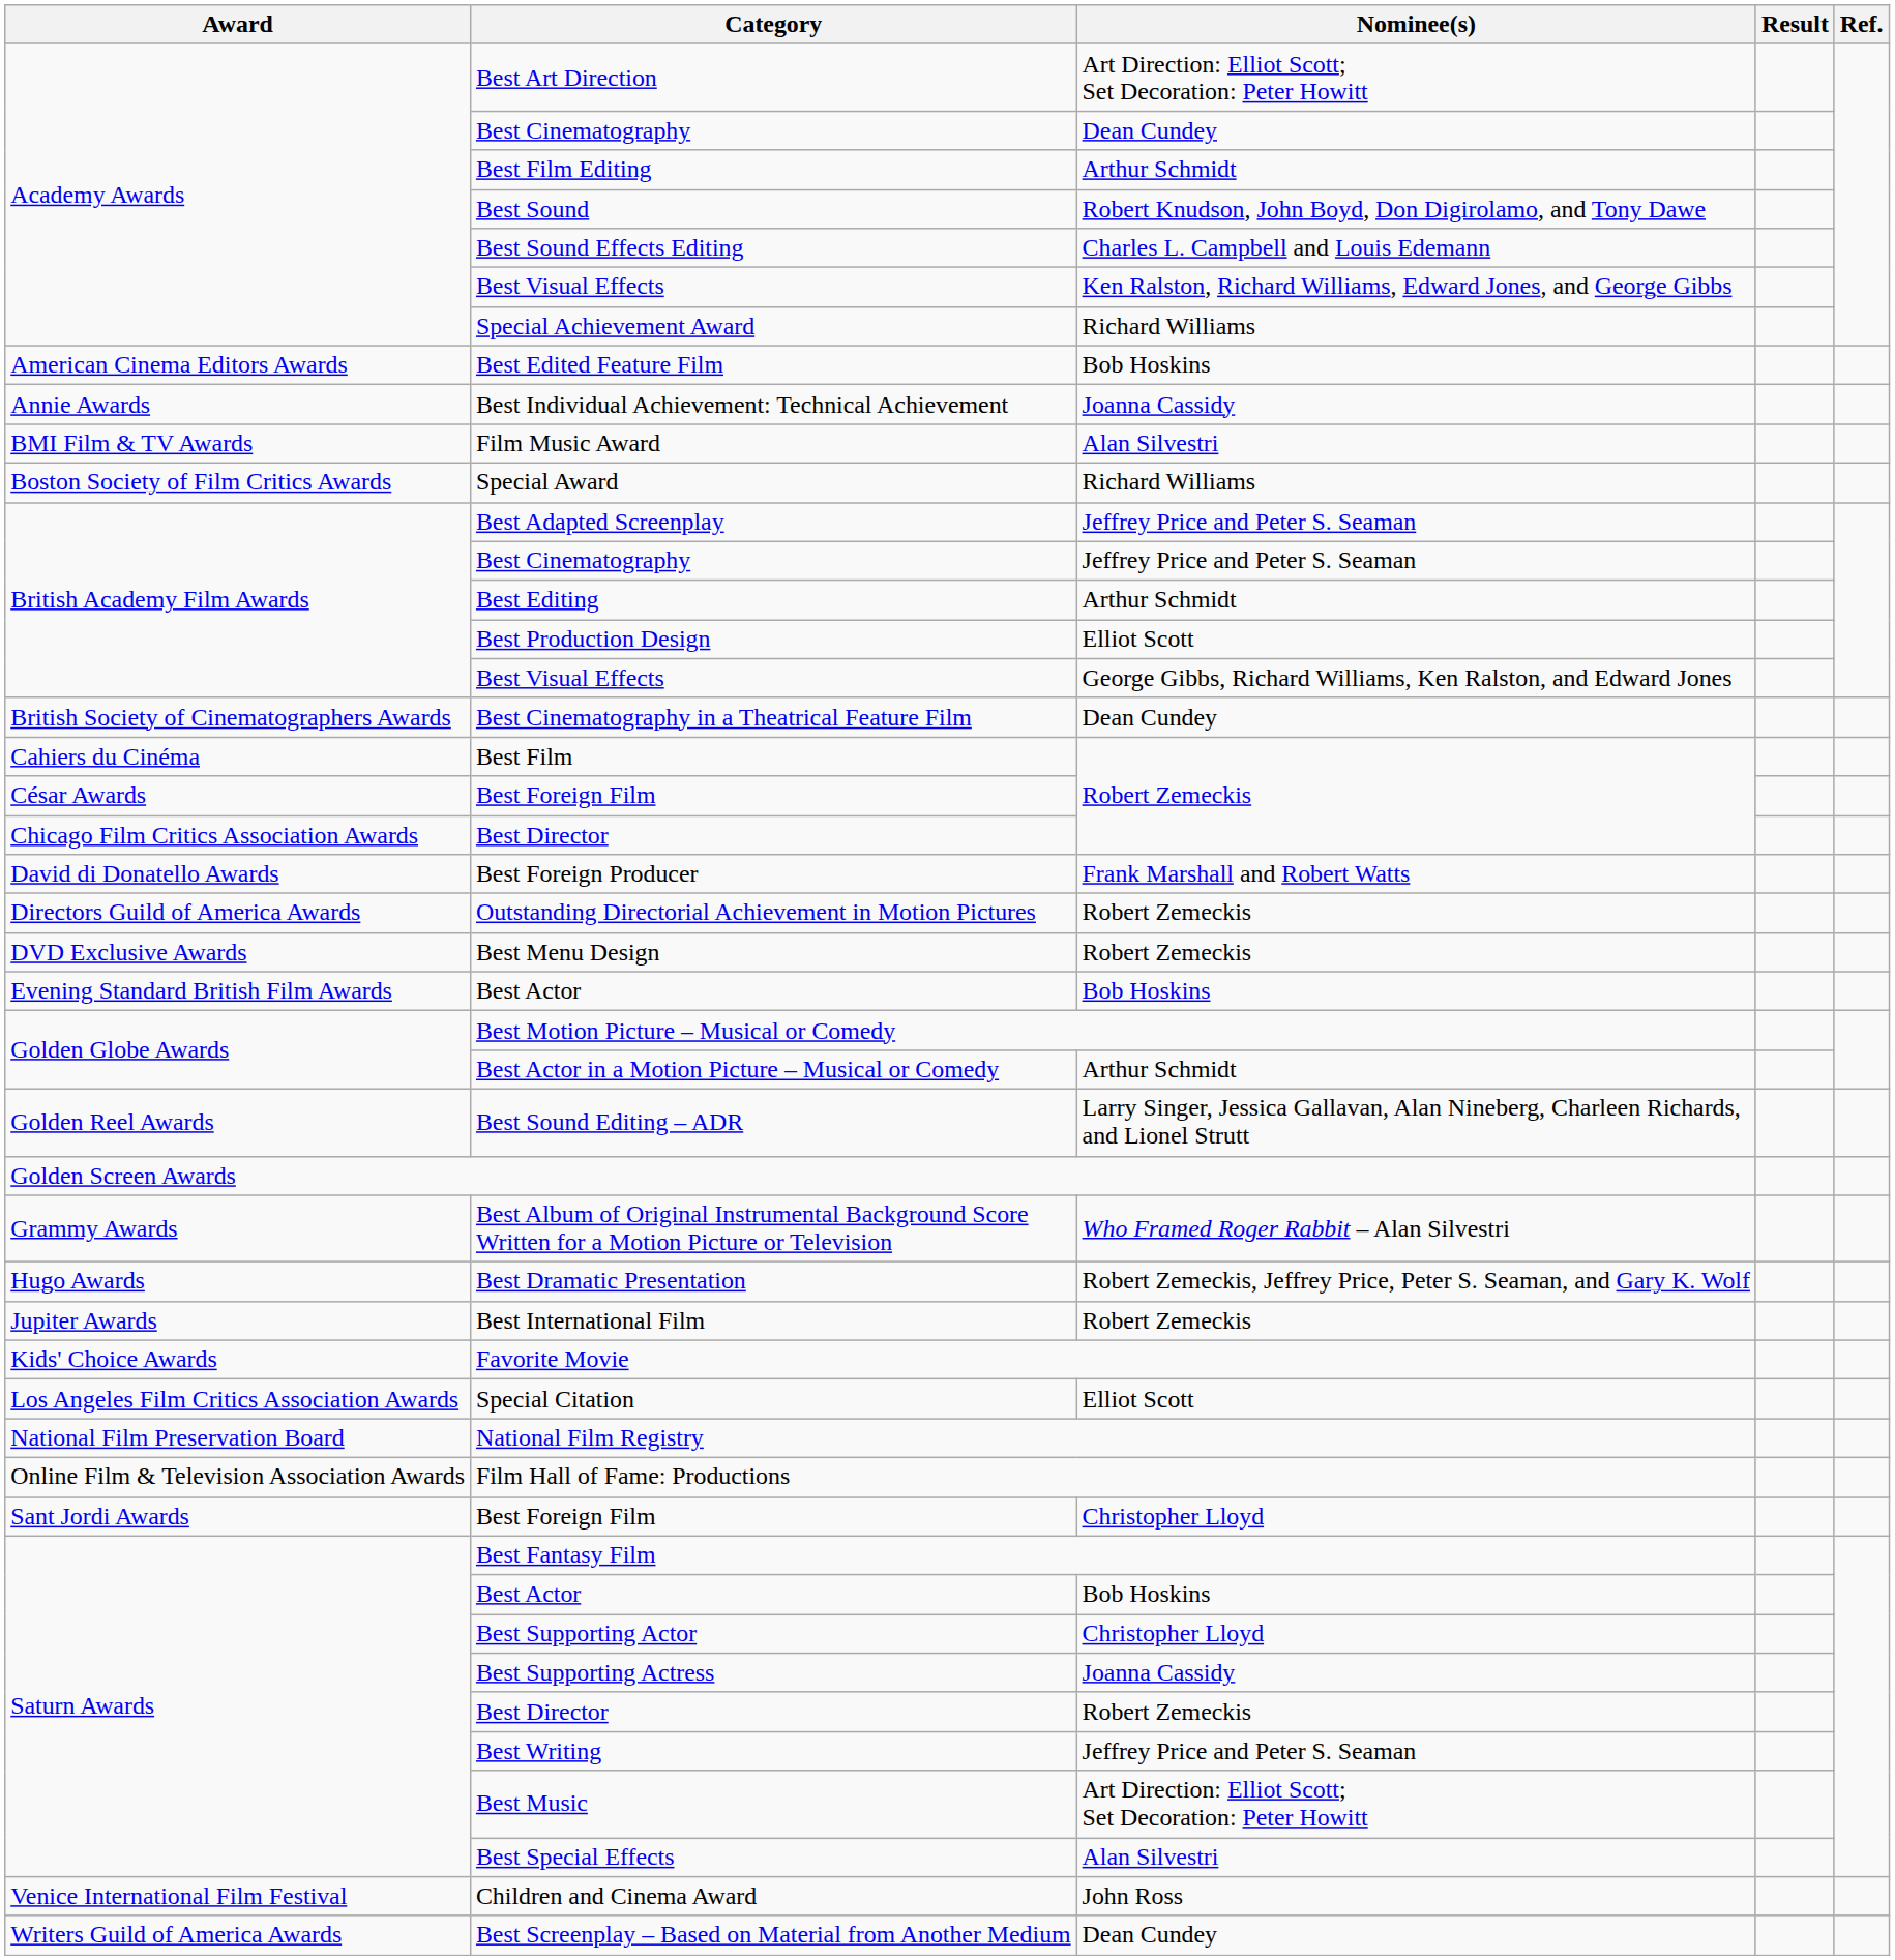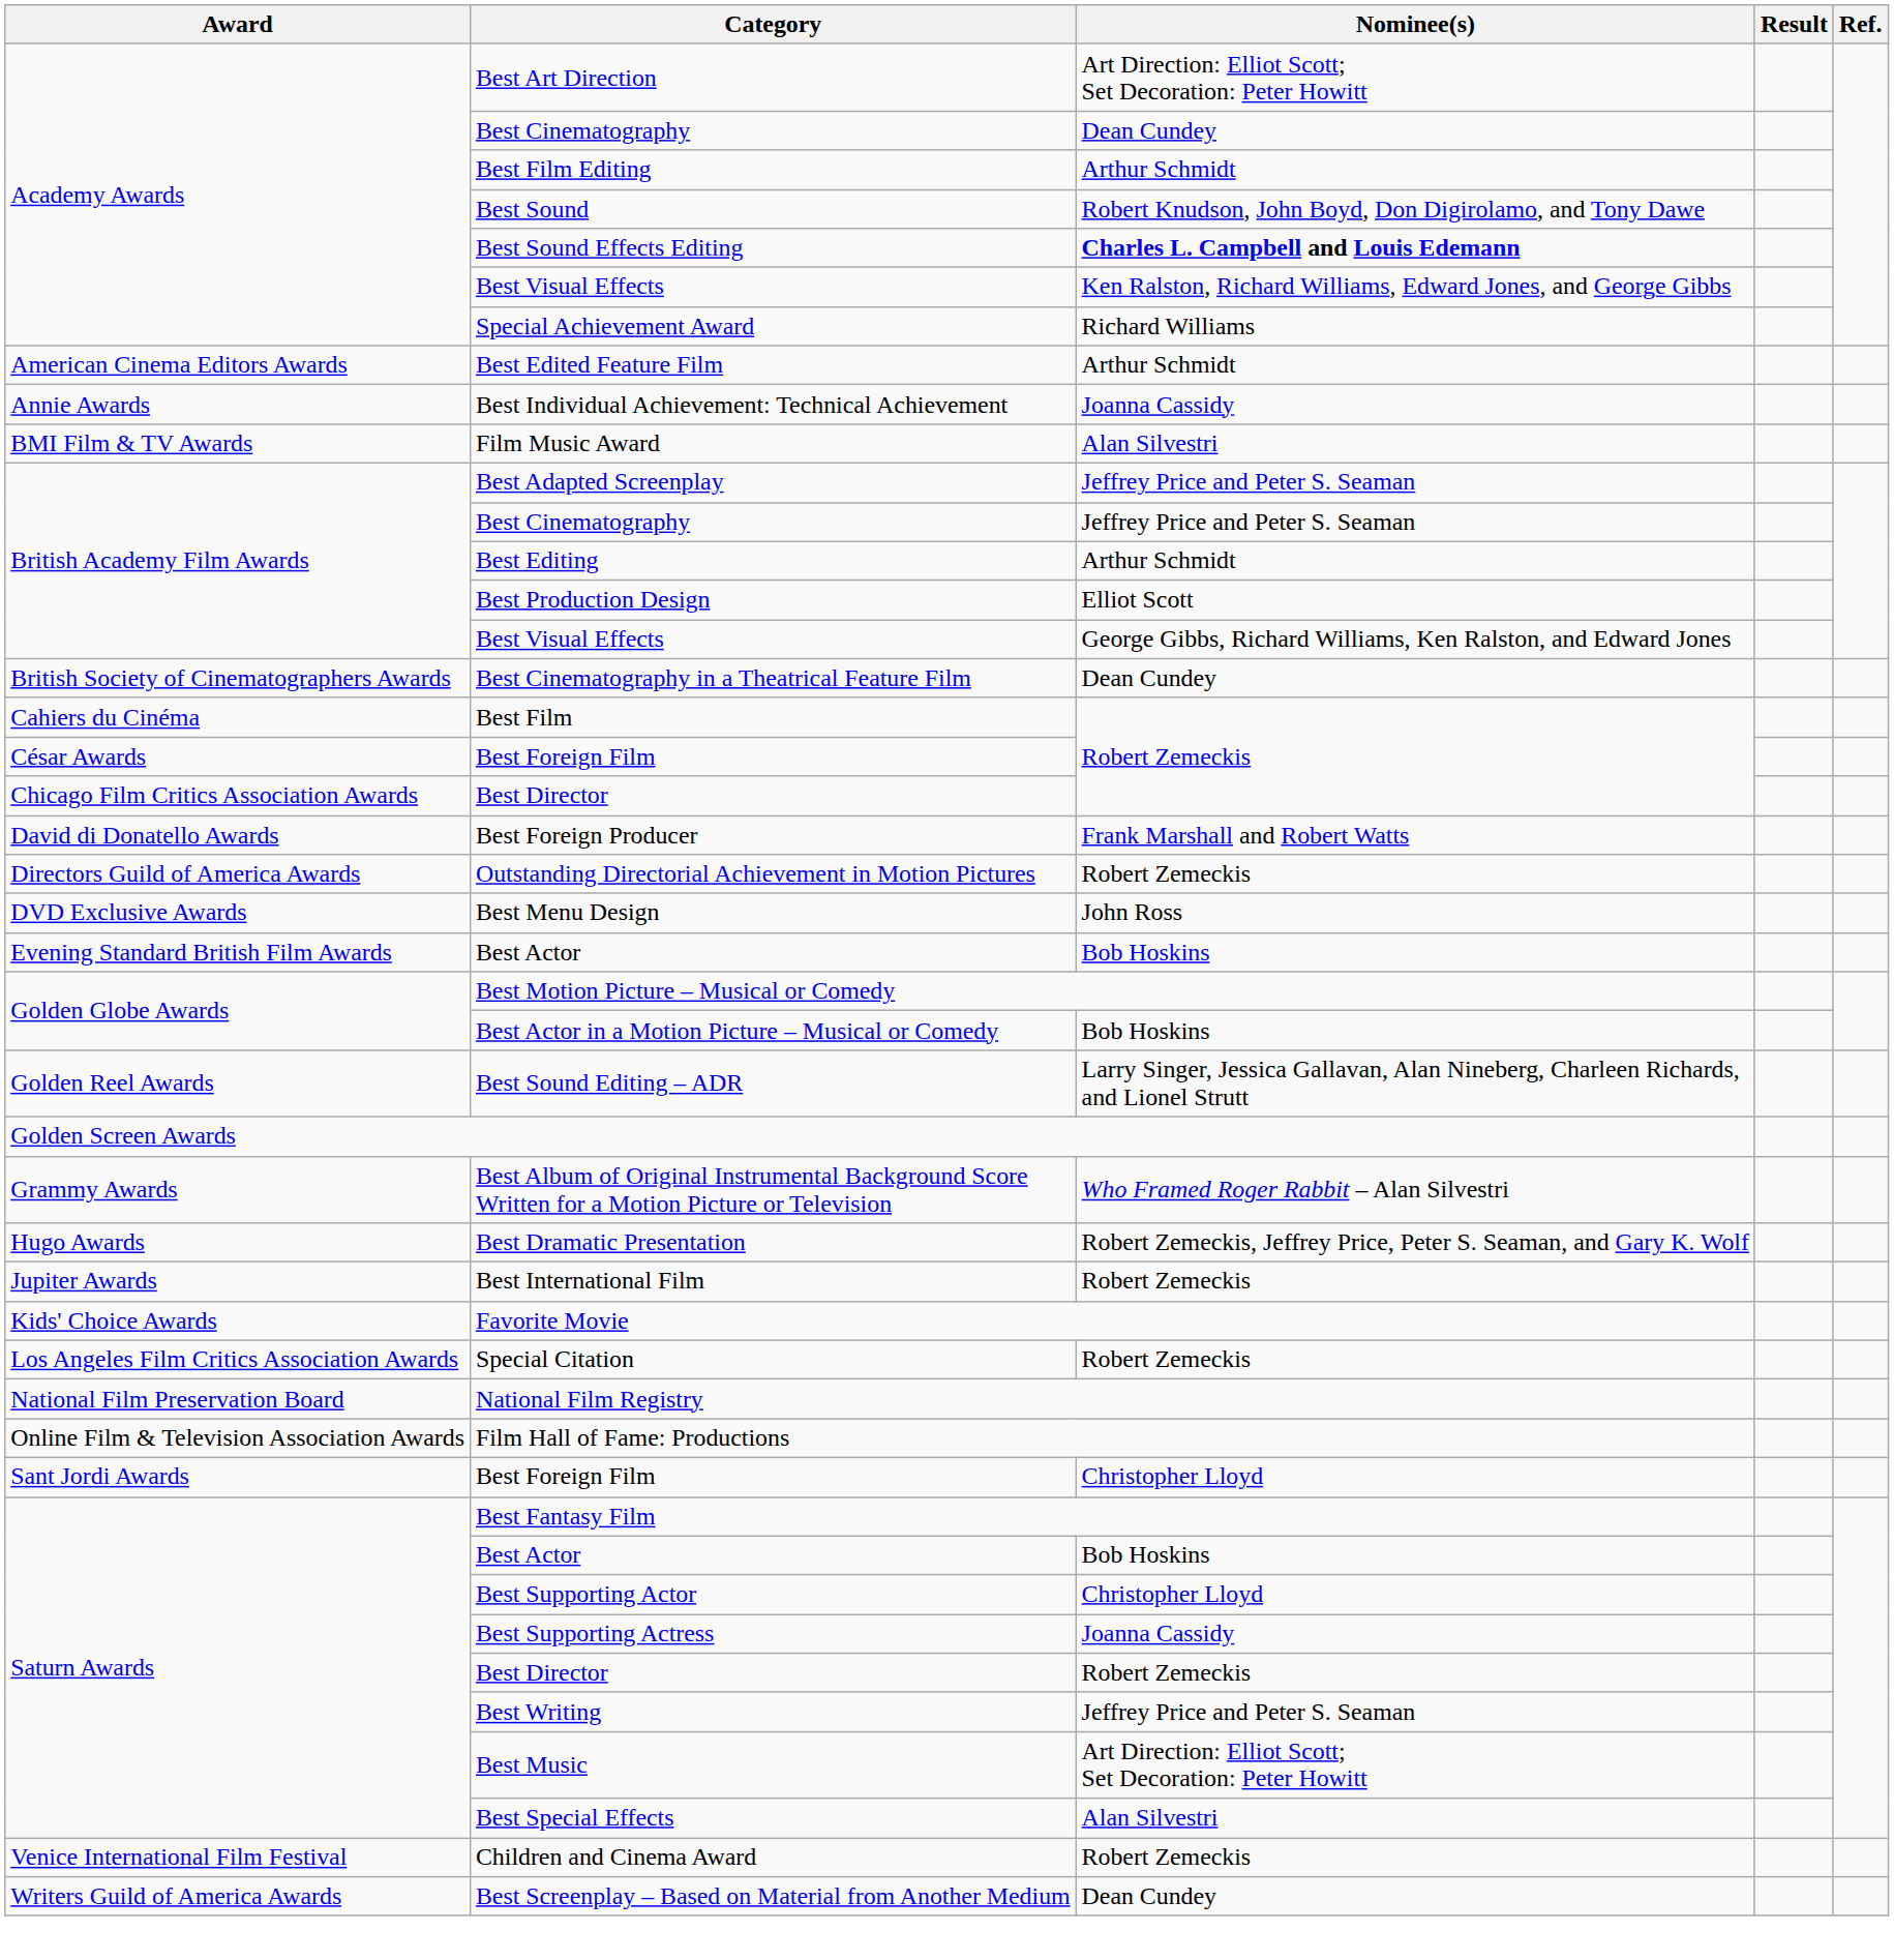Best Sound Effects Editing | Nominee(s): normal -> bold
Best Edited Feature Film | Nominee(s): Bob Hoskins -> Arthur Schmidt
- row: Boston Society of Film Critics Awards | Special Award | Richard Williams
Best Menu Design | Nominee(s): Robert Zemeckis -> John Ross
Best Actor in a Motion Picture – Musical or Comedy | Nominee(s): Arthur Schmidt -> Bob Hoskins
Special Citation | Nominee(s): Elliot Scott -> Robert Zemeckis
Children and Cinema Award | Nominee(s): John Ross -> Robert Zemeckis
